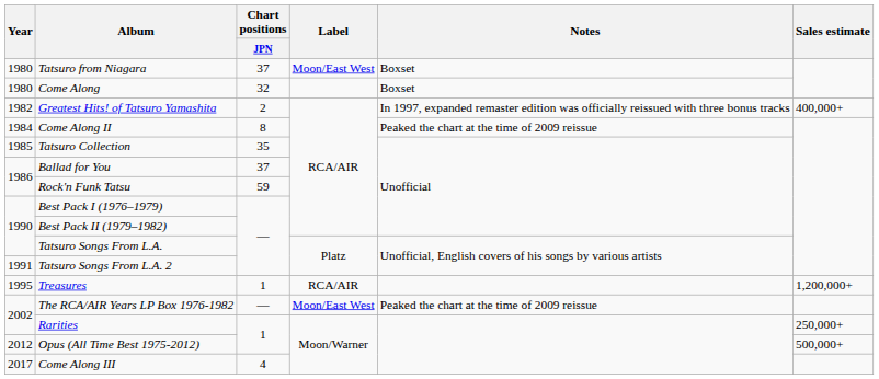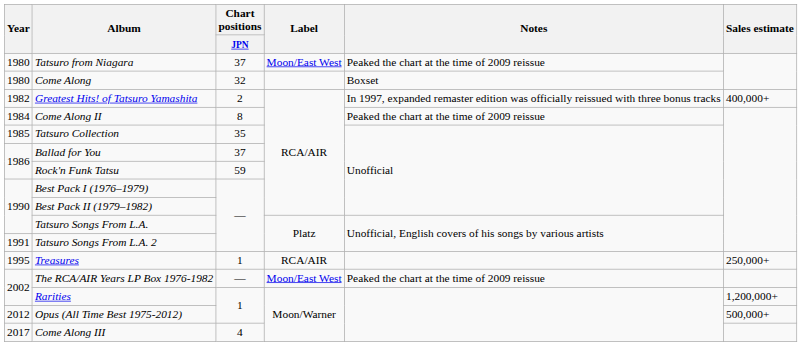Tatsuro from Niagara | Notes: Boxset -> Peaked the chart at the time of 2009 reissue
Treasures | Sales estimate: 1,200,000+ -> 250,000+
Rarities | Sales estimate: 250,000+ -> 1,200,000+
